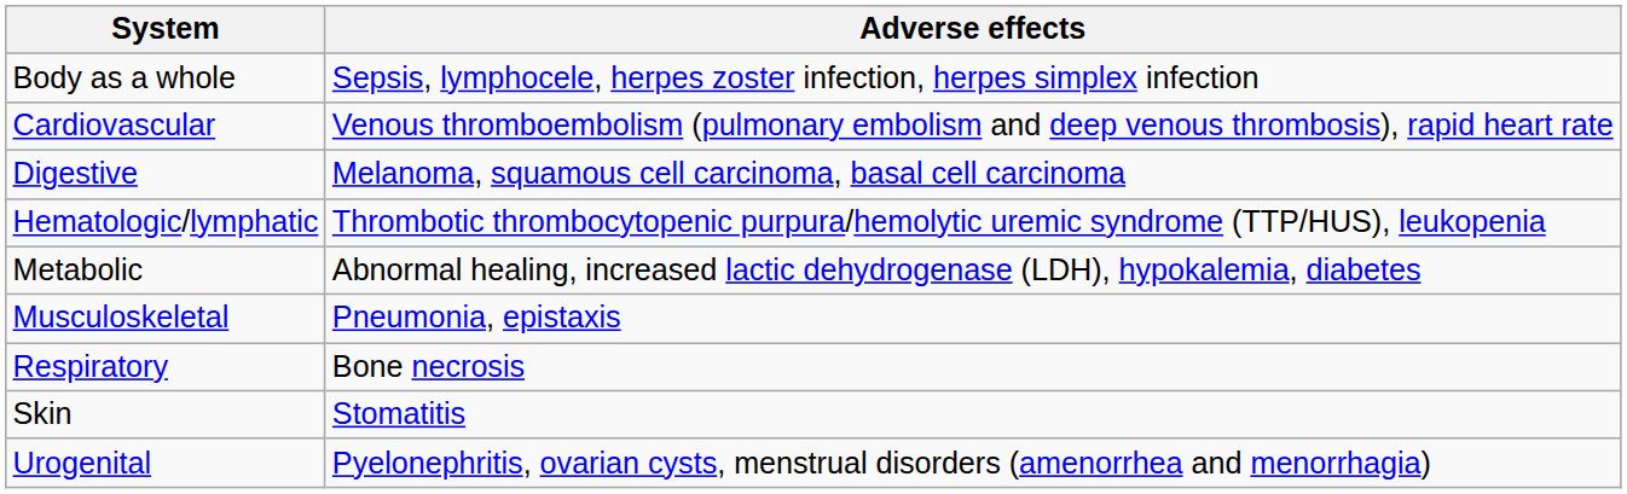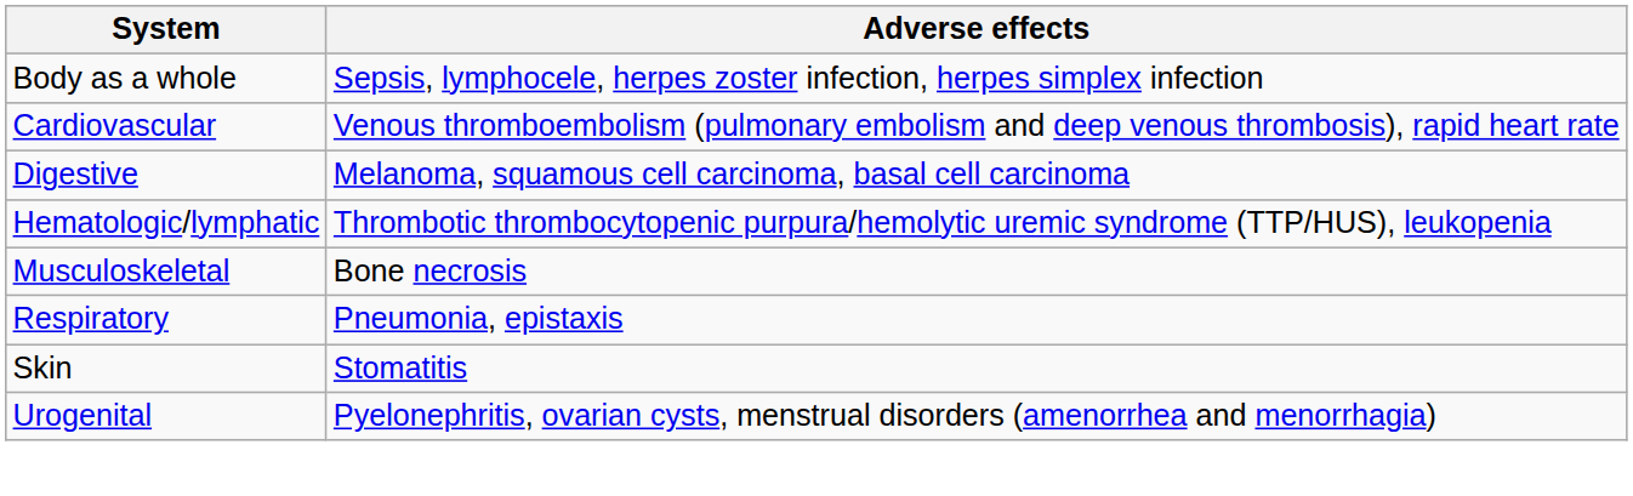- row: Metabolic | Abnormal healing, increased lactic dehydrogenase (LDH), hypokalemia, diabetes
Musculoskeletal | Adverse effects: Pneumonia, epistaxis -> Bone necrosis
Respiratory | Adverse effects: Bone necrosis -> Pneumonia, epistaxis
